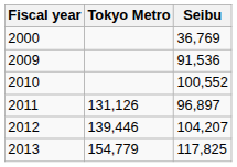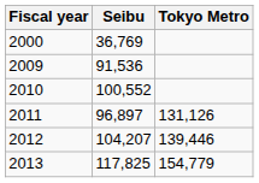columns swapped: Seibu <-> Tokyo Metro
